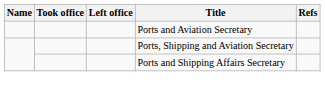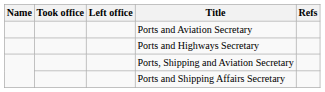+ row: Ports and Highways Secretary
